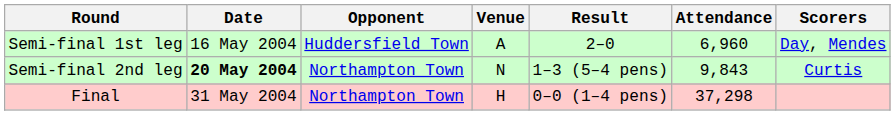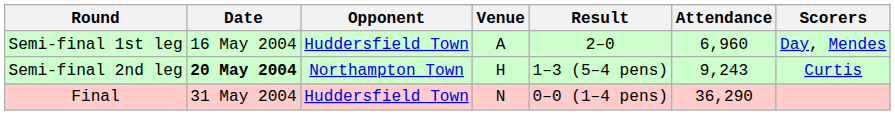Semi-final 2nd leg | Venue: N -> H
Semi-final 2nd leg | Attendance: 9,843 -> 9,243
Final | Opponent: Northampton Town -> Huddersfield Town
Final | Venue: H -> N
Final | Attendance: 37,298 -> 36,290
